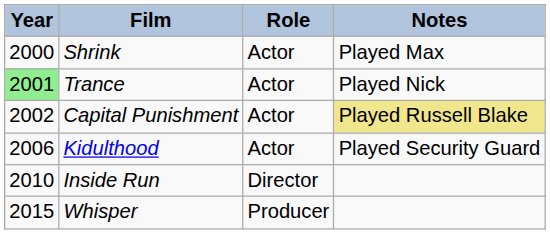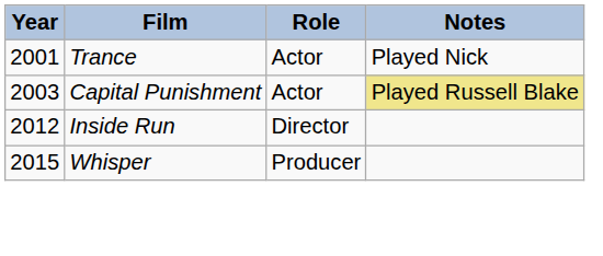- row: 2000 | Shrink | Actor | Played Max
Trance | Year: lightgreen background -> no background
Capital Punishment | Year: 2002 -> 2003
- row: 2006 | Kidulthood | Actor | Played Security Guard
Inside Run | Year: 2010 -> 2012
